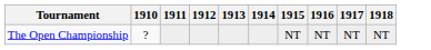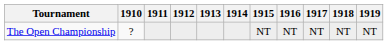+ column: 1919 | NT
